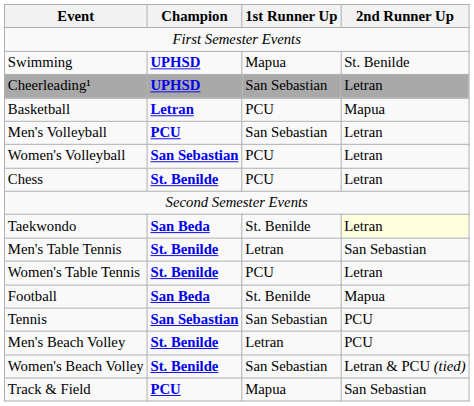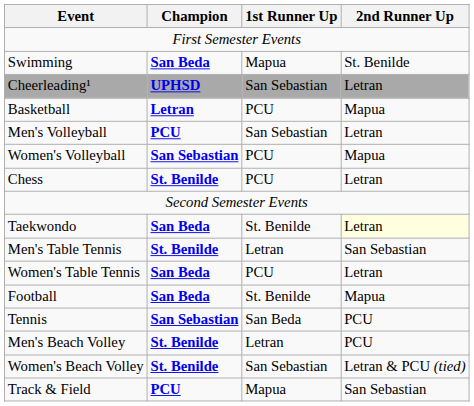Swimming | Champion: UPHSD -> San Beda
Women's Volleyball | 2nd Runner Up: Letran -> Mapua
Women's Table Tennis | Champion: St. Benilde -> San Beda
Tennis | 1st Runner Up: San Sebastian -> San Beda
